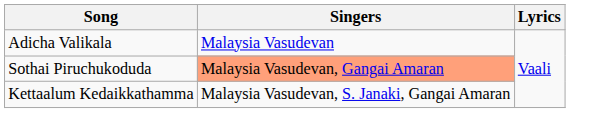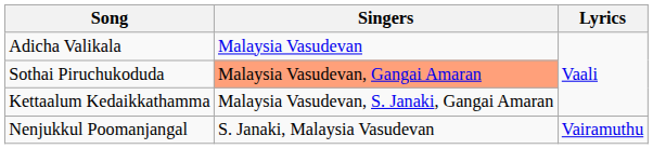+ row: Nenjukkul Poomanjangal | S. Janaki, Malaysia Vasudevan | Vairamuthu
